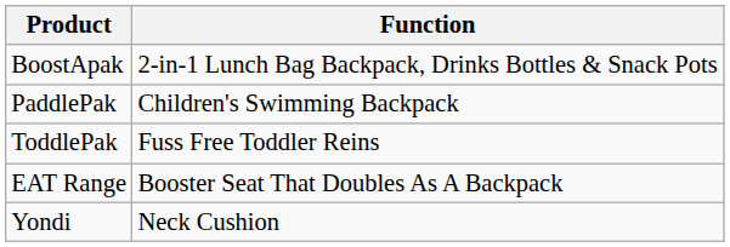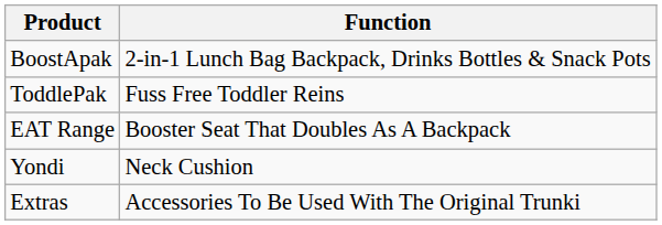- row: PaddlePak | Children's Swimming Backpack
+ row: Extras | Accessories To Be Used With The Original Trunki
